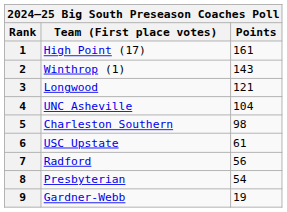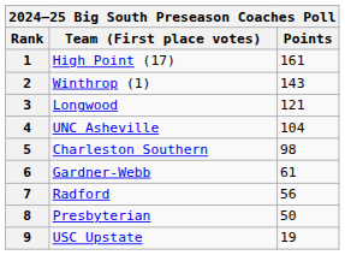6 | Team (First place votes): USC Upstate -> Gardner-Webb
8 | Points: 54 -> 50
9 | Team (First place votes): Gardner-Webb -> USC Upstate
